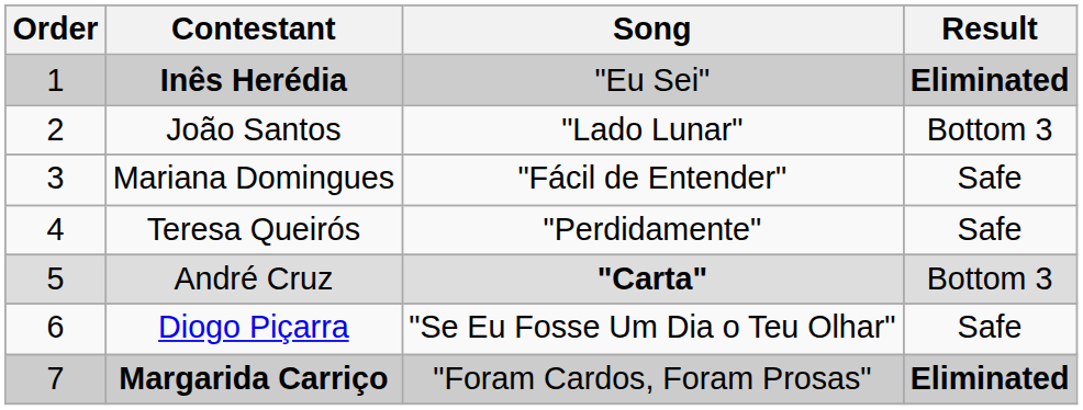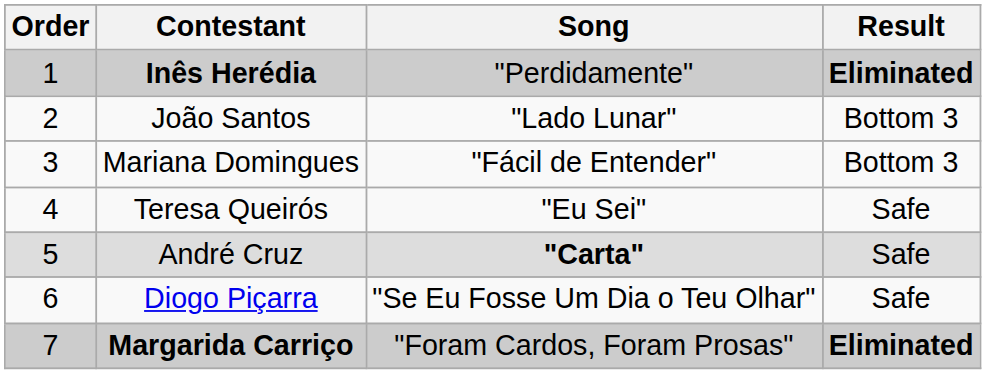Inês Herédia | Song: "Eu Sei" -> "Perdidamente"
Mariana Domingues | Result: Safe -> Bottom 3
Teresa Queirós | Song: "Perdidamente" -> "Eu Sei"
André Cruz | Result: Bottom 3 -> Safe
